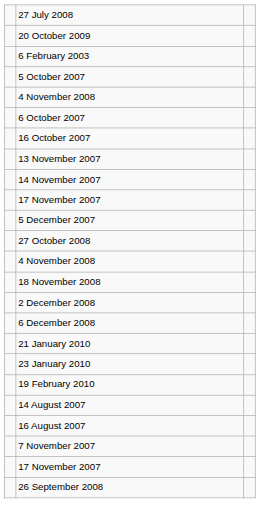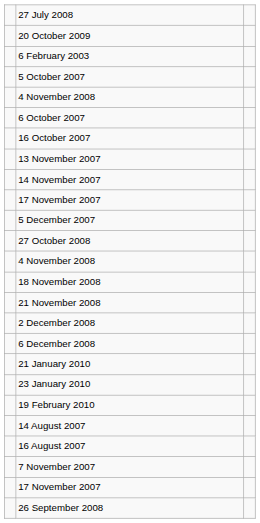+ row: 21 November 2008
